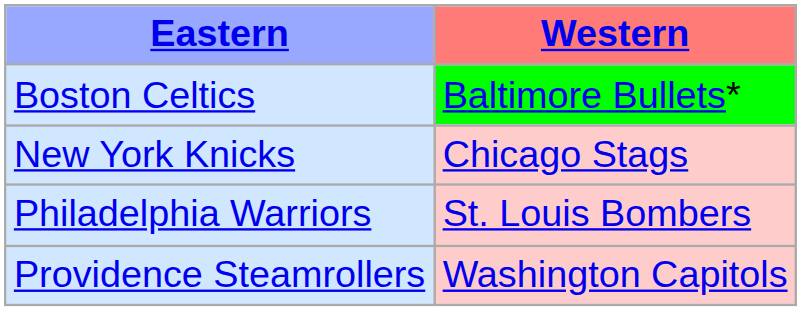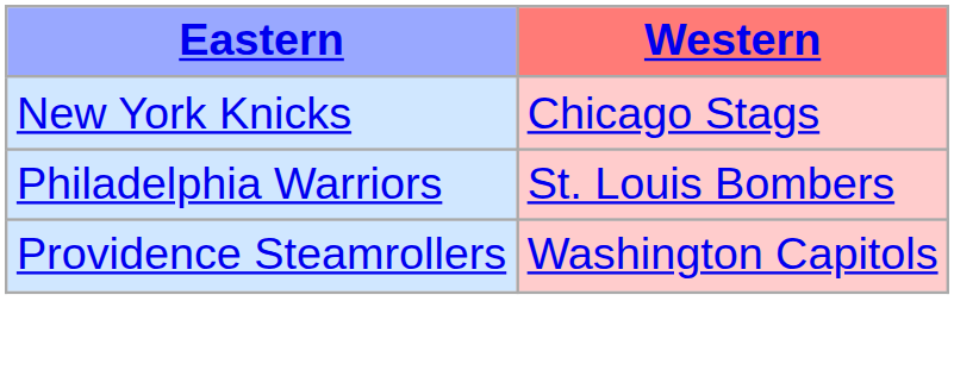- row: Boston Celtics | Baltimore Bullets*
